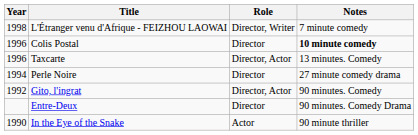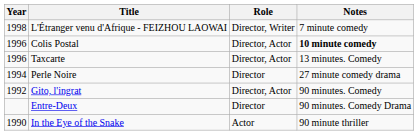Colis Postal | Role: Director -> Director, Actor
